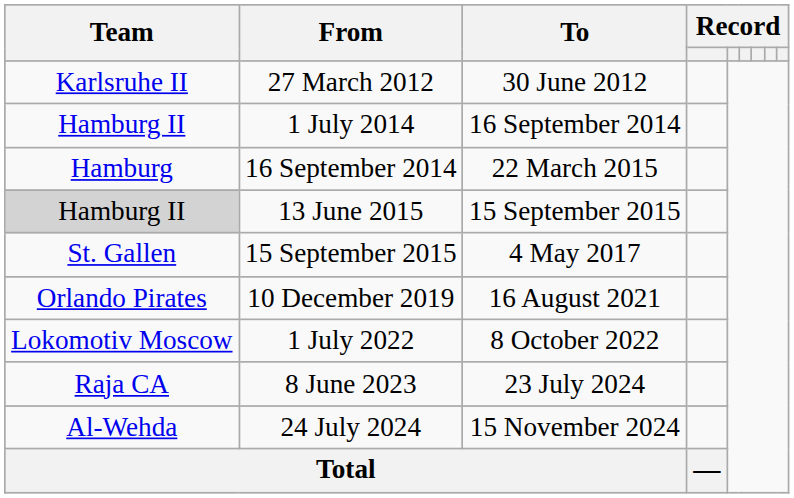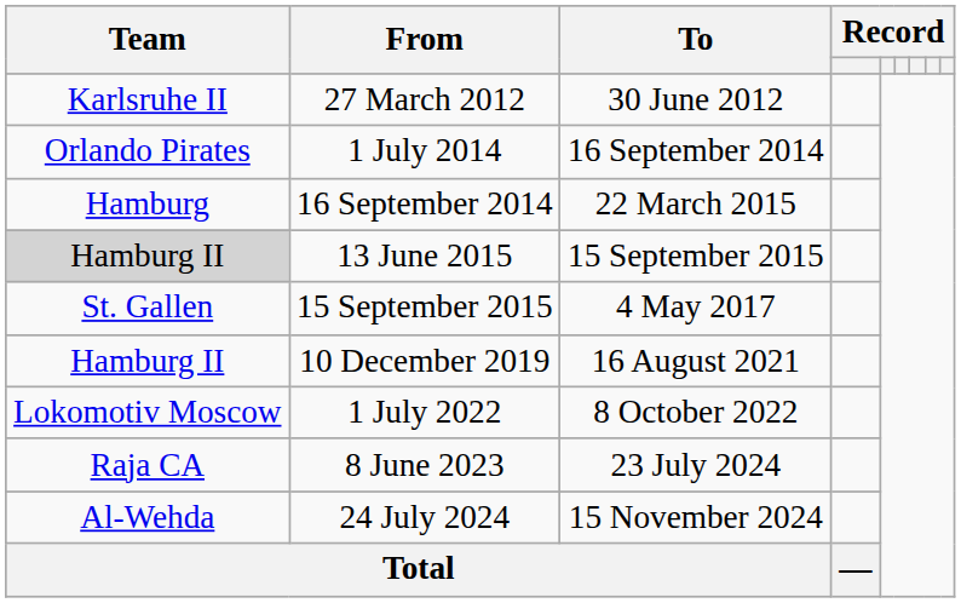1 July 2014 | Team: Hamburg II -> Orlando Pirates
10 December 2019 | Team: Orlando Pirates -> Hamburg II
